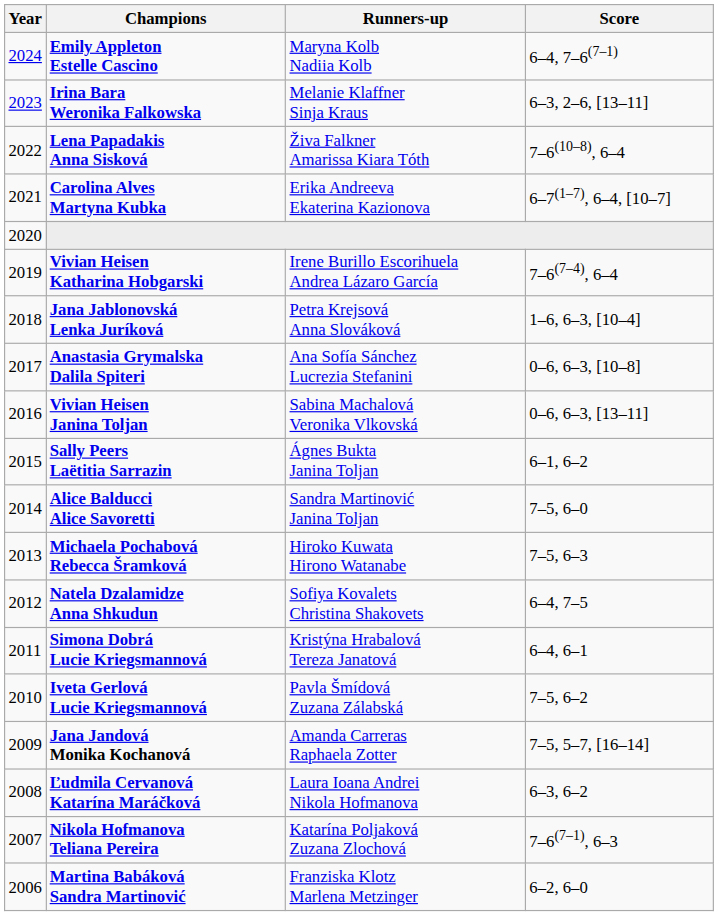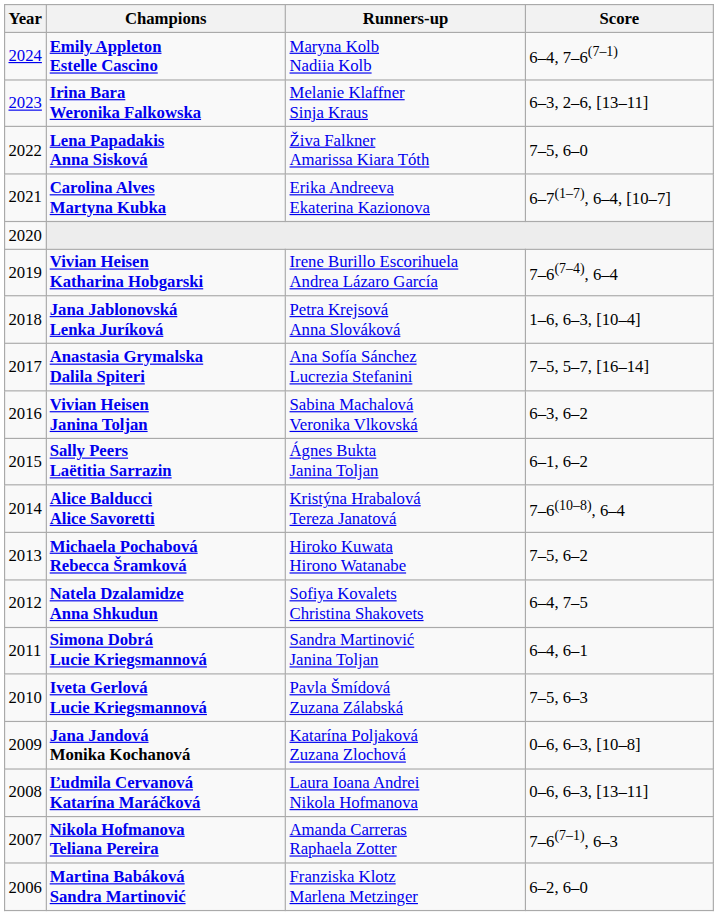Lena Papadakis Anna Sisková | Score: 7–6(10–8), 6–4 -> 7–5, 6–0
Anastasia Grymalska Dalila Spiteri | Score: 0–6, 6–3, [10–8] -> 7–5, 5–7, [16–14]
Vivian Heisen Janina Toljan | Score: 0–6, 6–3, [13–11] -> 6–3, 6–2
Alice Balducci Alice Savoretti | Runners-up: Sandra Martinović Janina Toljan -> Kristýna Hrabalová Tereza Janatová
Alice Balducci Alice Savoretti | Score: 7–5, 6–0 -> 7–6(10–8), 6–4
Michaela Pochabová Rebecca Šramková | Score: 7–5, 6–3 -> 7–5, 6–2
Simona Dobrá Lucie Kriegsmannová | Runners-up: Kristýna Hrabalová Tereza Janatová -> Sandra Martinović Janina Toljan
Iveta Gerlová Lucie Kriegsmannová | Score: 7–5, 6–2 -> 7–5, 6–3
Jana Jandová Monika Kochanová | Runners-up: Amanda Carreras Raphaela Zotter -> Katarína Poljaková Zuzana Zlochová
Jana Jandová Monika Kochanová | Score: 7–5, 5–7, [16–14] -> 0–6, 6–3, [10–8]
Ľudmila Cervanová Katarína Maráčková | Score: 6–3, 6–2 -> 0–6, 6–3, [13–11]
Nikola Hofmanova Teliana Pereira | Runners-up: Katarína Poljaková Zuzana Zlochová -> Amanda Carreras Raphaela Zotter
